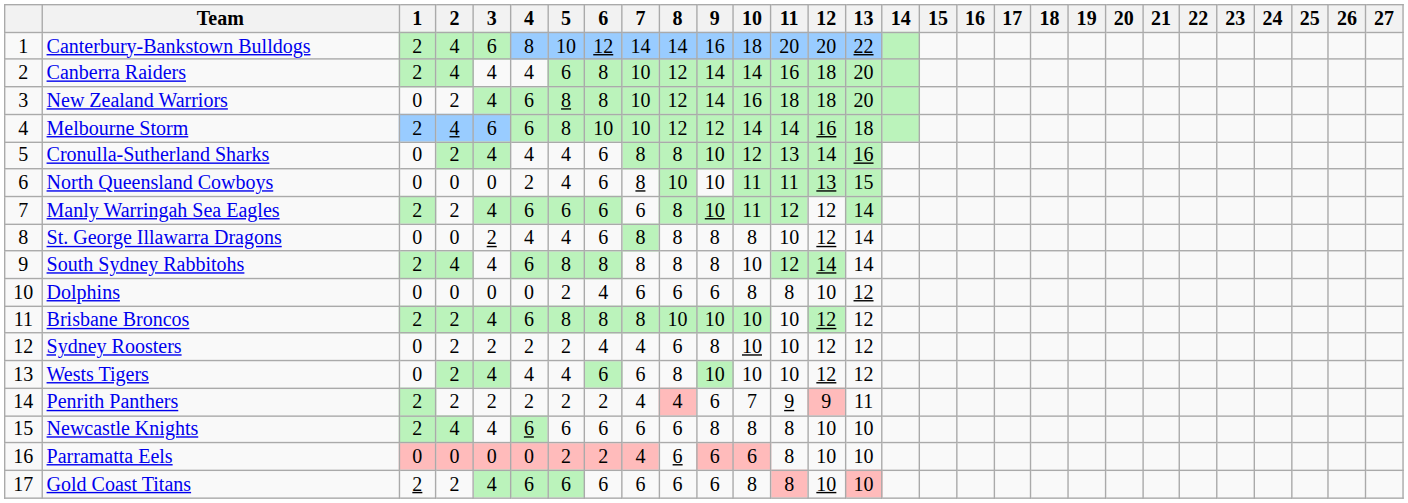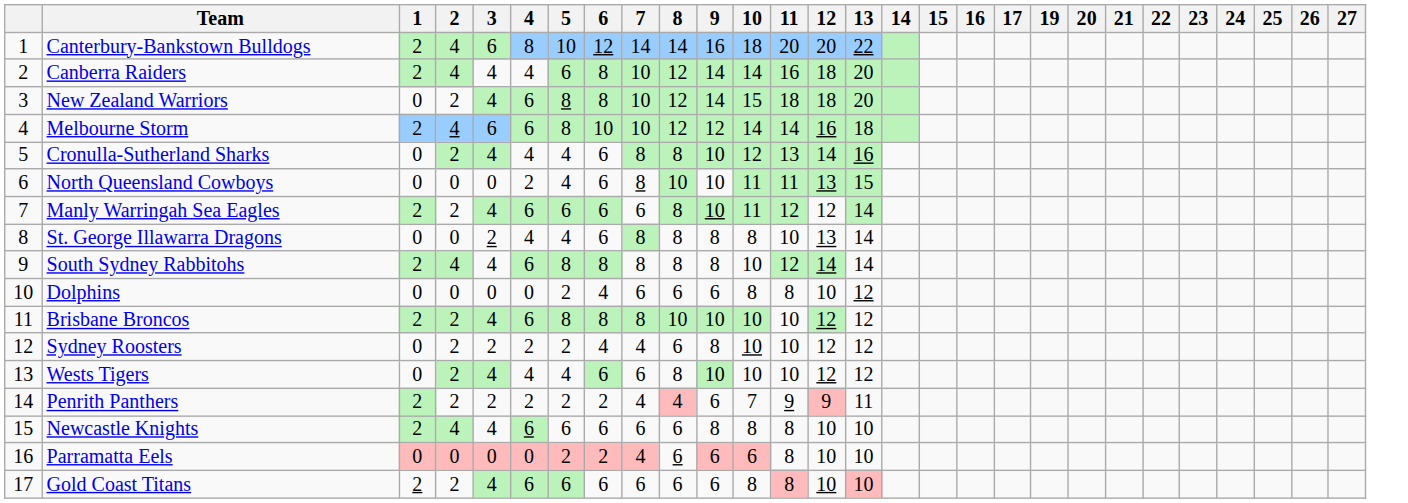- column: 18
New Zealand Warriors | 10: 16 -> 15
St. George Illawarra Dragons | 12: 12 -> 13
